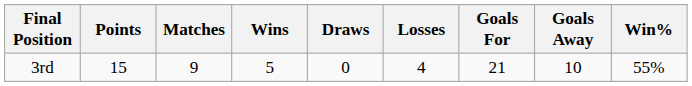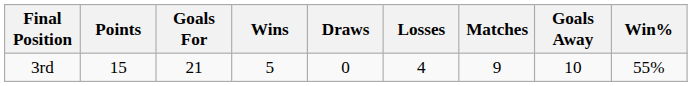columns swapped: Matches <-> Goals For
